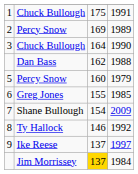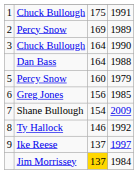1988 | column 3: 162 -> 164
1985 | column 3: 155 -> 156
